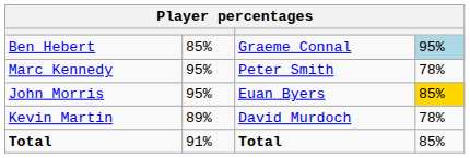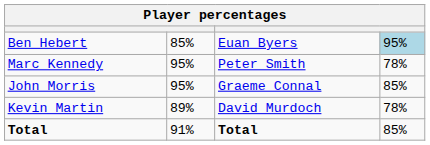Ben Hebert | column 3: Graeme Connal -> Euan Byers
John Morris | column 3: Euan Byers -> Graeme Connal
John Morris | column 4: gold background -> no background
